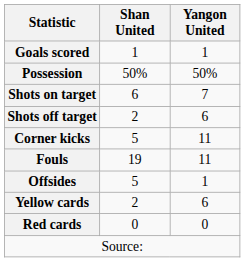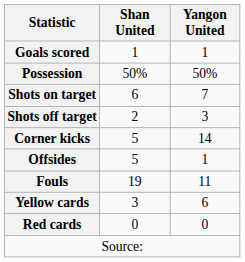Shots off target | Yangon United: 6 -> 3
Corner kicks | Yangon United: 11 -> 14
rows swapped: Fouls <-> Offsides
Yellow cards | Shan United: 2 -> 3
